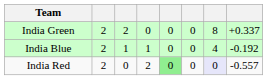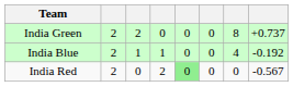India Green | column 8: +0.337 -> +0.737
India Red | column 7: lavender background -> no background
India Red | column 8: -0.557 -> -0.567
